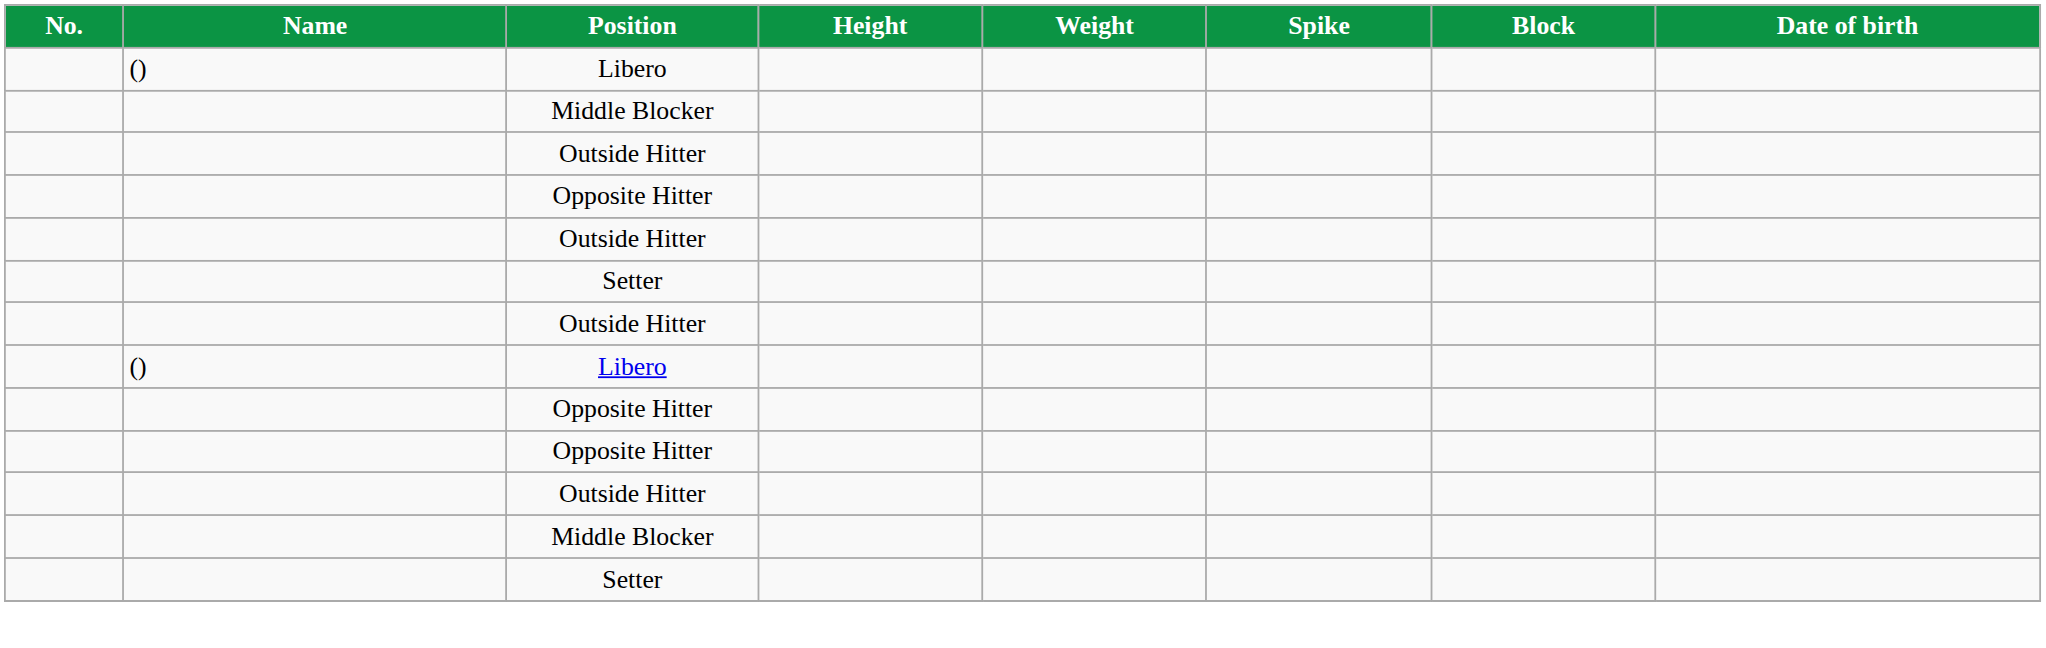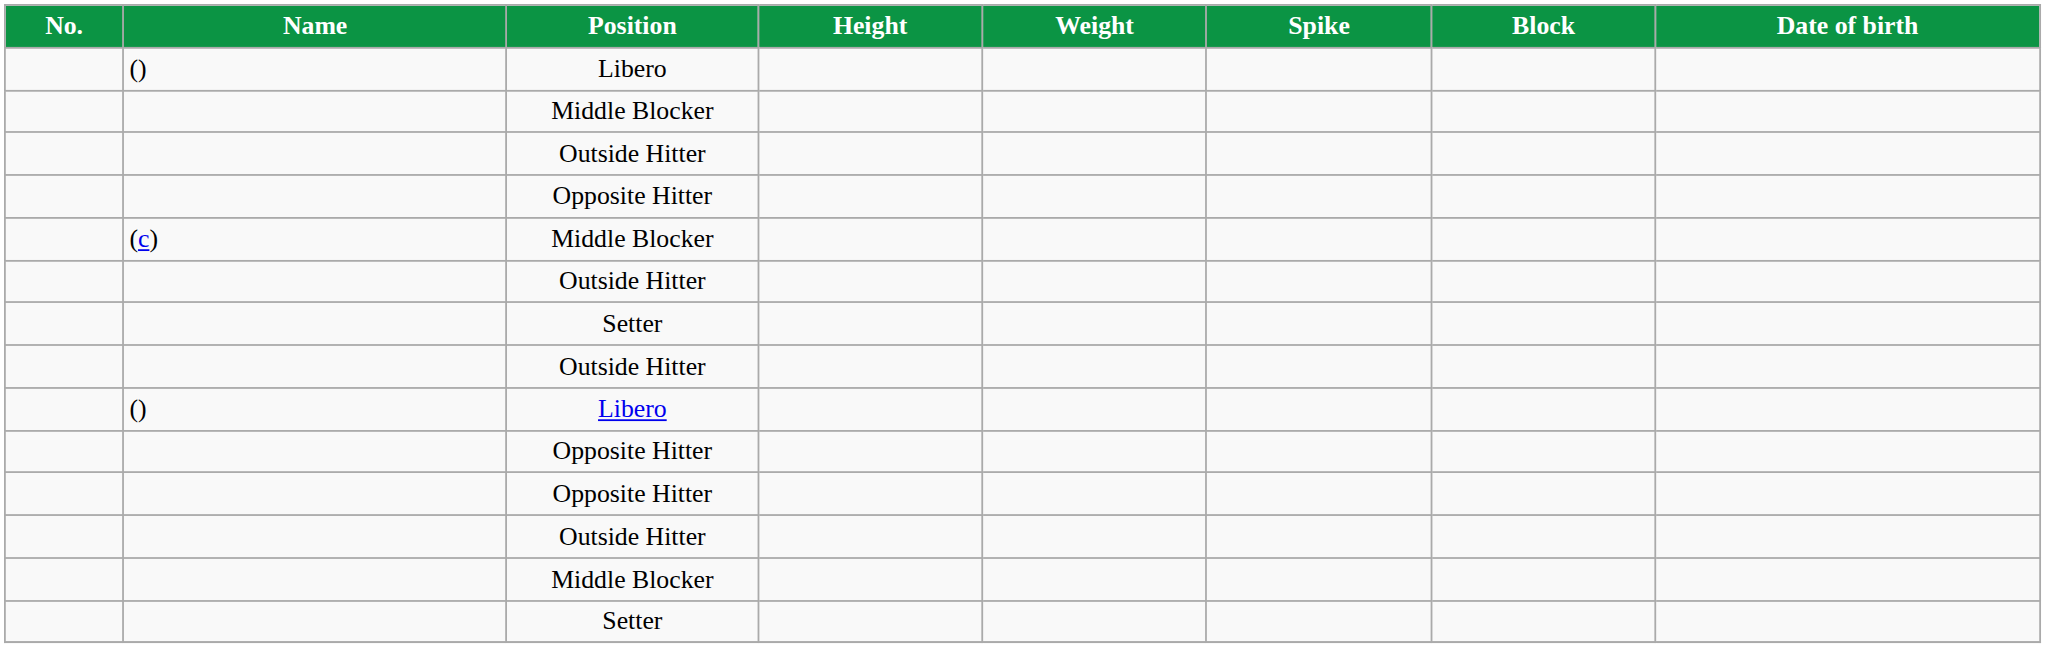+ row: (c) | Middle Blocker
